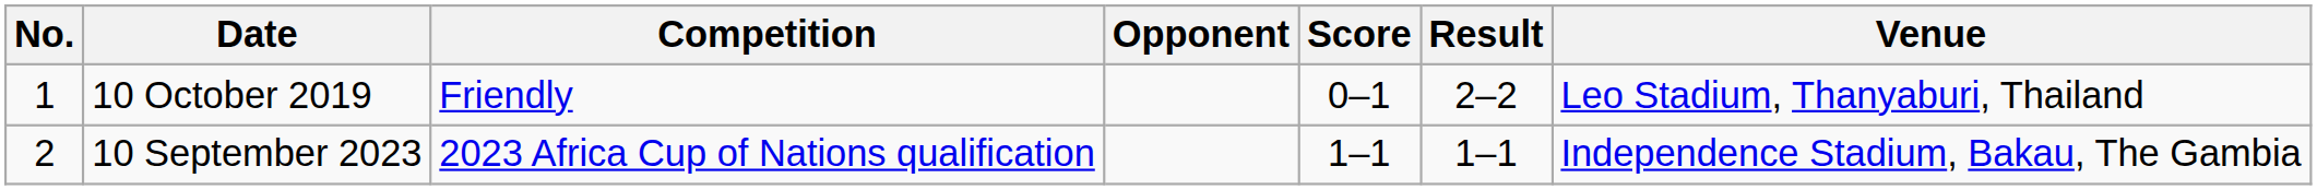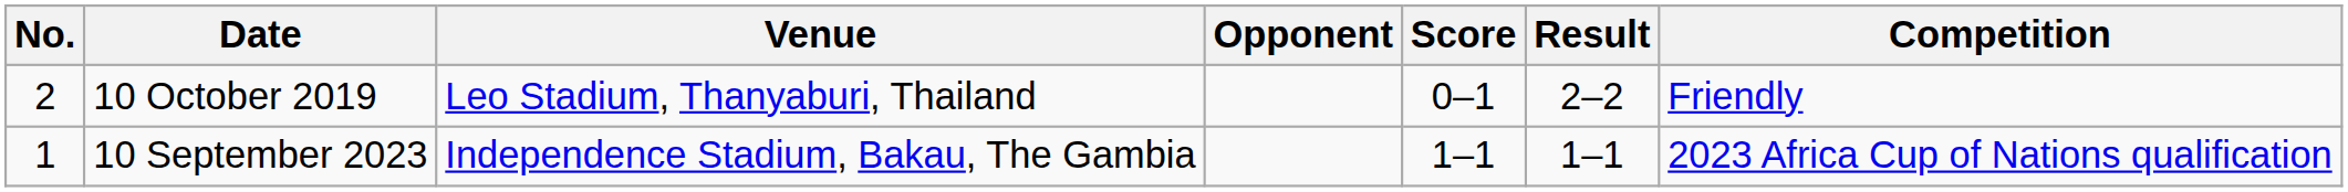columns swapped: Venue <-> Competition
10 October 2019 | No.: 1 -> 2
10 September 2023 | No.: 2 -> 1
